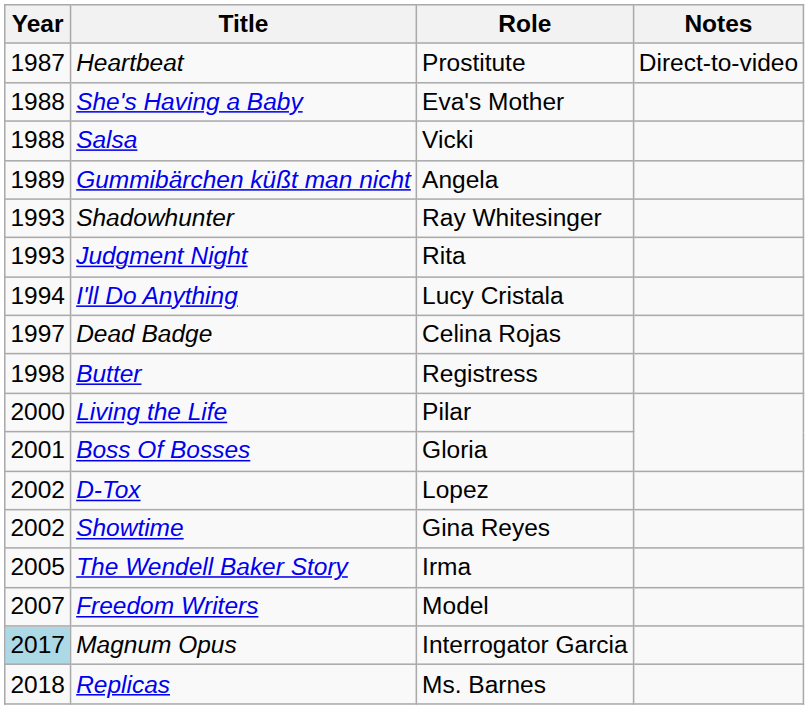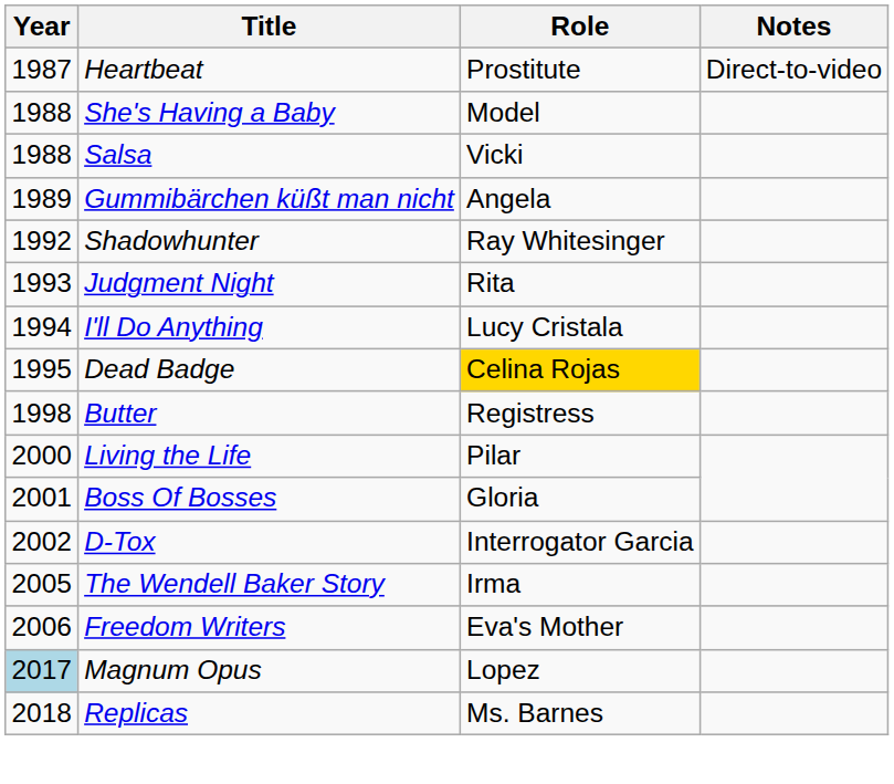She's Having a Baby | Role: Eva's Mother -> Model
Shadowhunter | Year: 1993 -> 1992
Dead Badge | Year: 1997 -> 1995
Dead Badge | Role: no background -> gold background
D-Tox | Role: Lopez -> Interrogator Garcia
- row: 2002 | Showtime | Gina Reyes
Freedom Writers | Year: 2007 -> 2006
Freedom Writers | Role: Model -> Eva's Mother
Magnum Opus | Role: Interrogator Garcia -> Lopez
